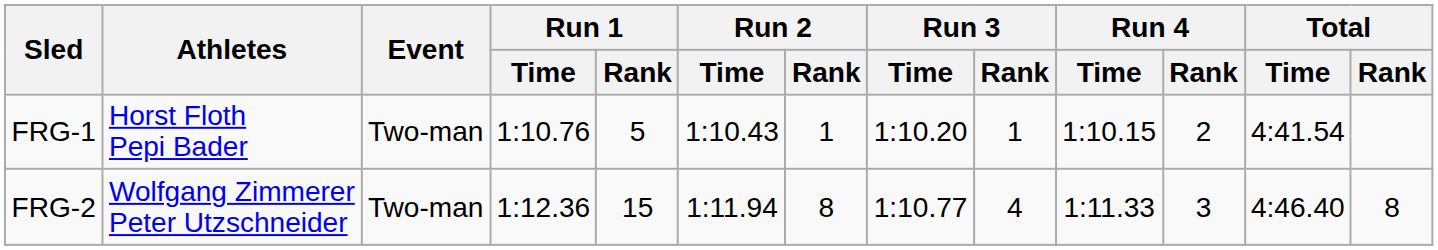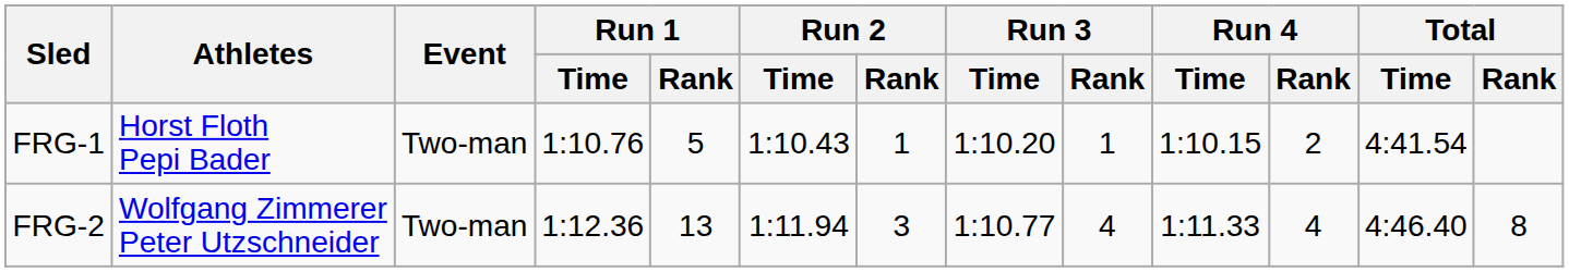FRG-2 | Run 1 / Rank: 15 -> 13
FRG-2 | Run 2 / Rank: 8 -> 3
FRG-2 | Run 4 / Rank: 3 -> 4
